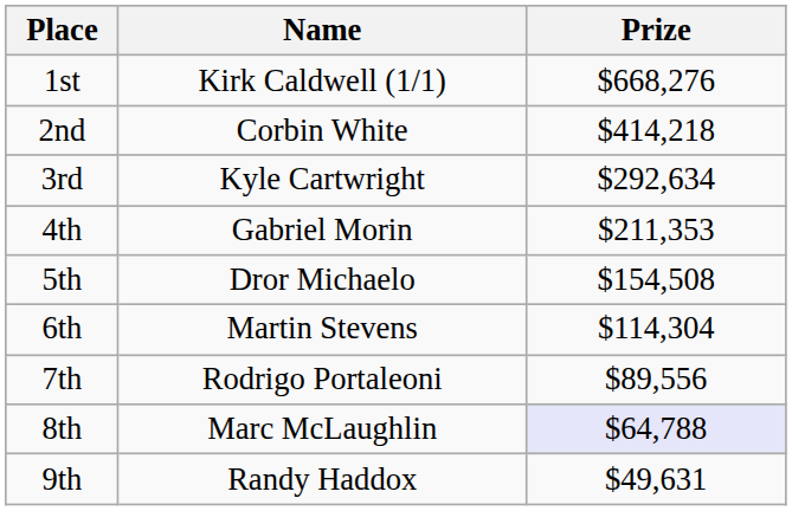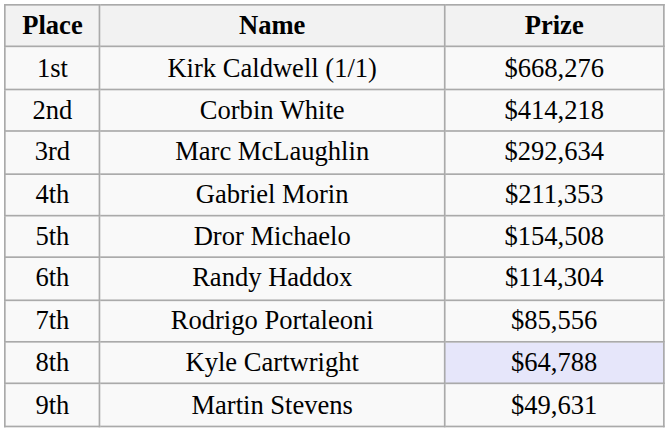3rd | Name: Kyle Cartwright -> Marc McLaughlin
6th | Name: Martin Stevens -> Randy Haddox
7th | Prize: $89,556 -> $85,556
8th | Name: Marc McLaughlin -> Kyle Cartwright
9th | Name: Randy Haddox -> Martin Stevens
